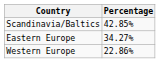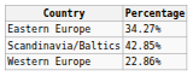rows swapped: Scandinavia/Baltics <-> Eastern Europe
